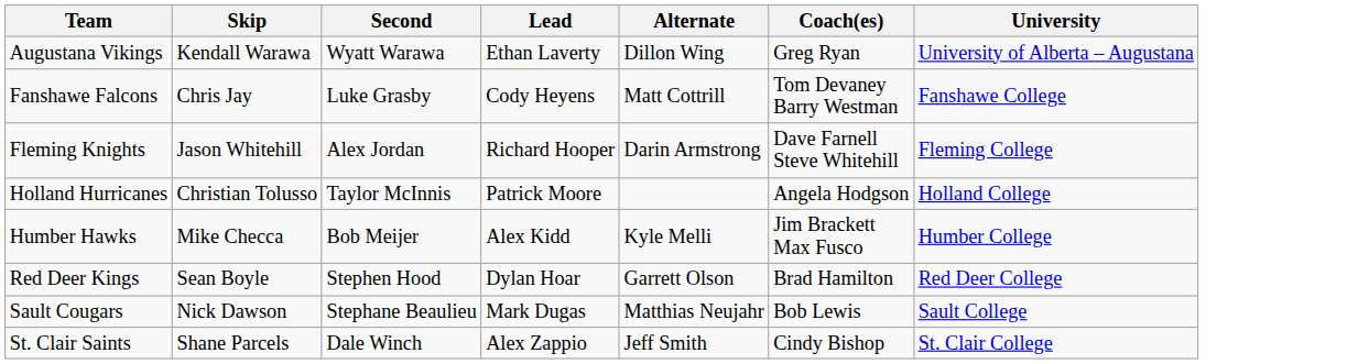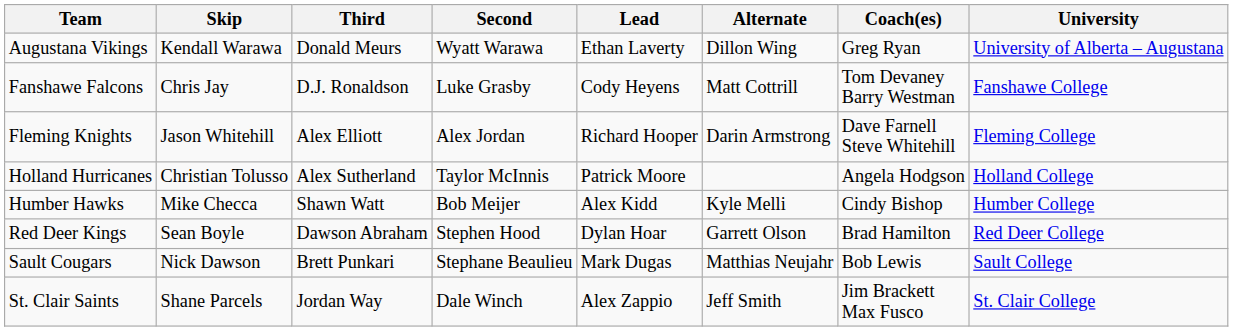+ column: Third | Donald Meurs | D.J. Ronaldson | Alex Elliott | Alex Sutherland | Shawn Watt | Dawson Abraham | Brett Punkari | Jordan Way
Humber Hawks | Coach(es): Jim Brackett Max Fusco -> Cindy Bishop
St. Clair Saints | Coach(es): Cindy Bishop -> Jim Brackett Max Fusco
